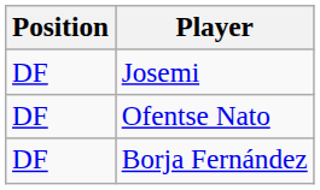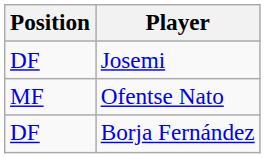Ofentse Nato | Position: DF -> MF
